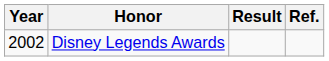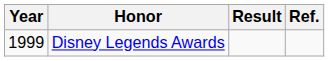Disney Legends Awards | Year: 2002 -> 1999
